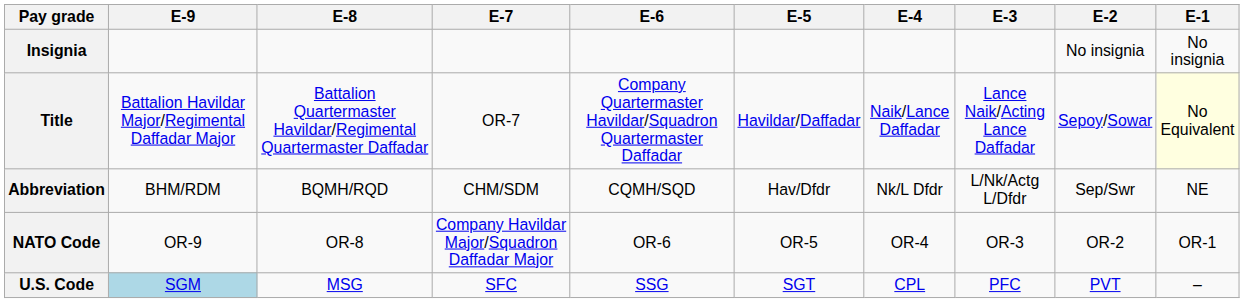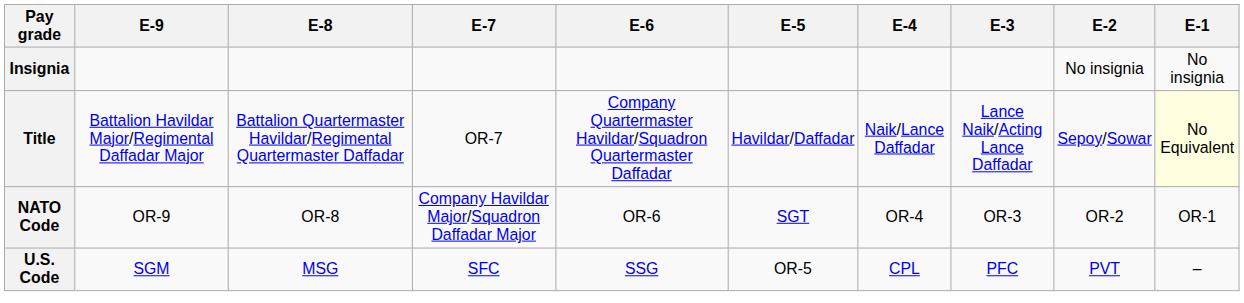- row: Abbreviation | BHM/RDM | BQMH/RQD | CHM/SDM | CQMH/SQD | Hav/Dfdr | Nk/L Dfdr | L/Nk/Actg L/Dfdr | Sep/Swr | NE
NATO Code | E-5: OR-5 -> SGT
U.S. Code | E-9: lightblue background -> no background
U.S. Code | E-5: SGT -> OR-5
